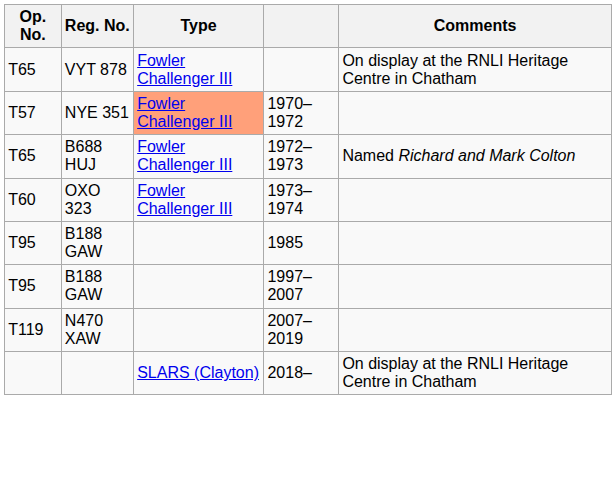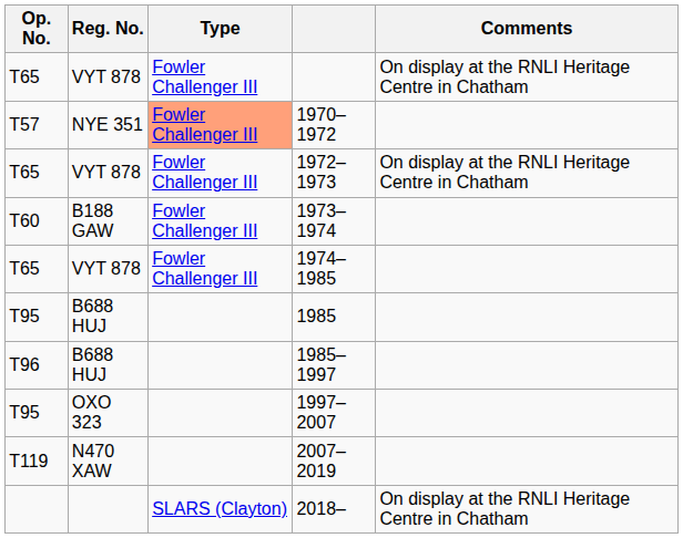1972–1973 | Reg. No.: B688 HUJ -> VYT 878
1972–1973 | Comments: Named Richard and Mark Colton -> On display at the RNLI Heritage Centre in Chatham
1973–1974 | Reg. No.: OXO 323 -> B188 GAW
+ row: T65 | VYT 878 | Fowler Challenger III | 1974–1985
1985 | Reg. No.: B188 GAW -> B688 HUJ
+ row: T96 | B688 HUJ | 1985–1997
1997–2007 | Reg. No.: B188 GAW -> OXO 323
